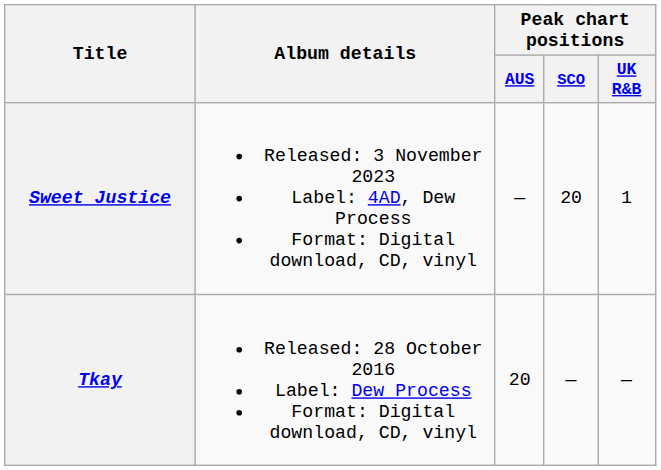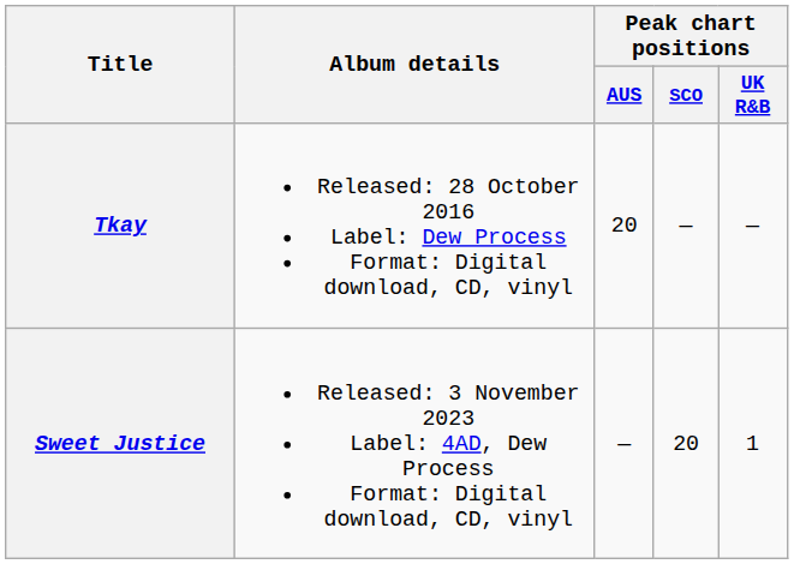rows swapped: Tkay <-> Sweet Justice
